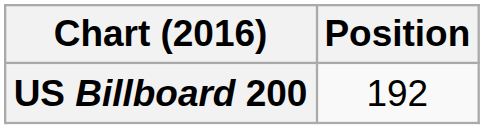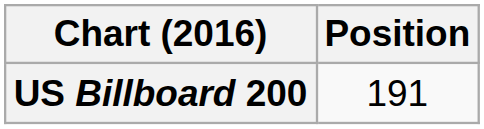US Billboard 200 | Position: 192 -> 191
